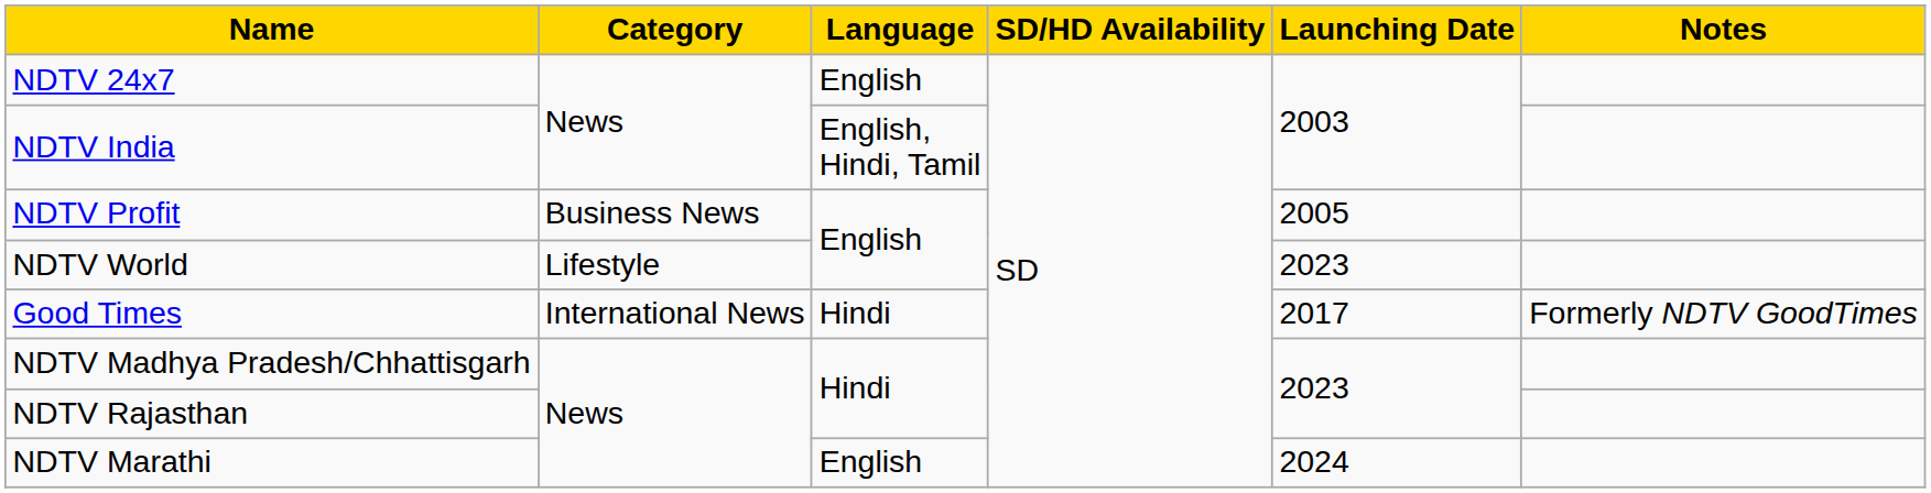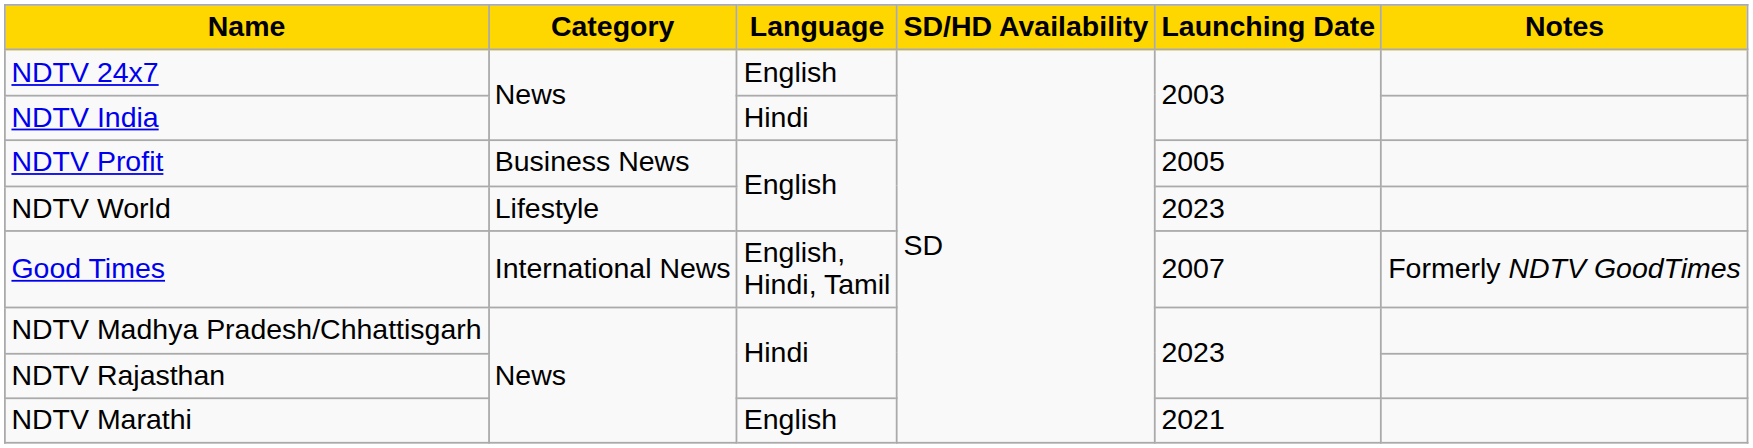NDTV India | Language: English, Hindi, Tamil -> Hindi
Good Times | Language: Hindi -> English, Hindi, Tamil
Good Times | Launching Date: 2017 -> 2007
NDTV Marathi | Launching Date: 2024 -> 2021
